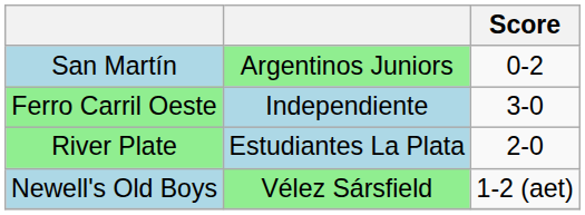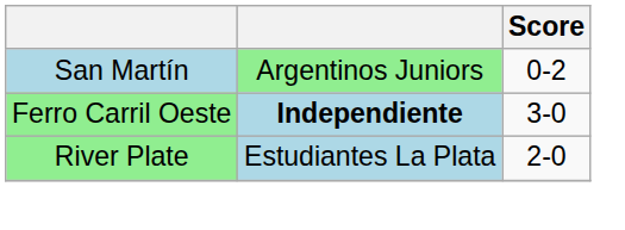Ferro Carril Oeste | column 2: normal -> bold
- row: Newell's Old Boys | Vélez Sársfield | 1-2 (aet)
